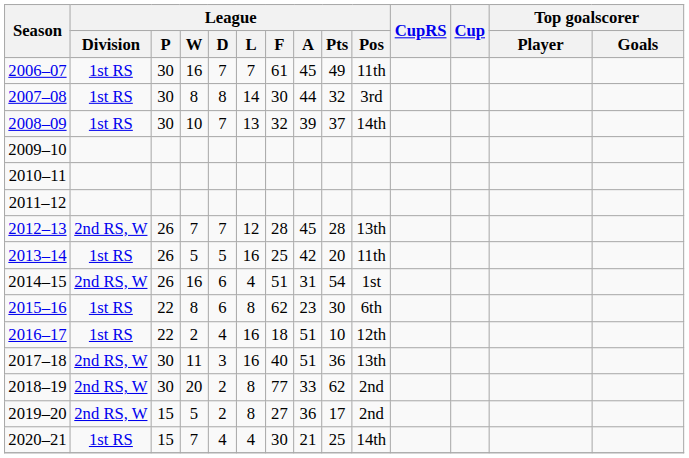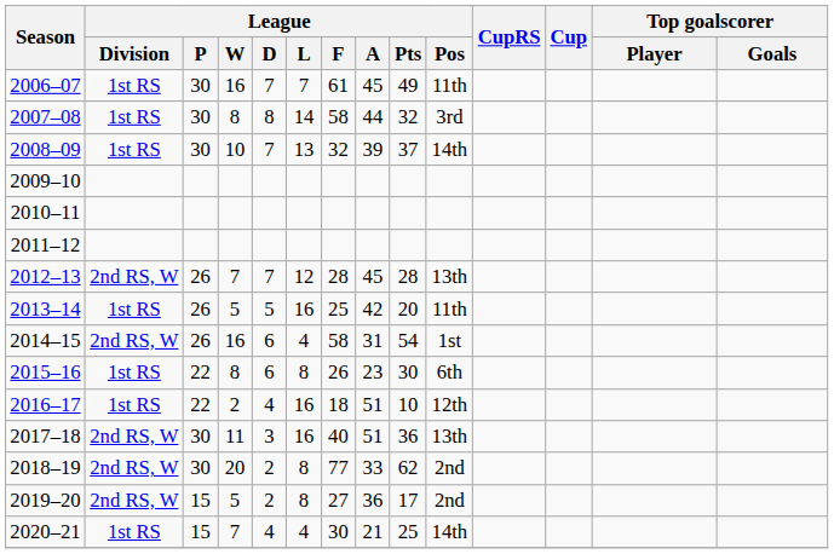2007–08 | League / F: 30 -> 58
2014–15 | League / F: 51 -> 58
2015–16 | League / F: 62 -> 26
